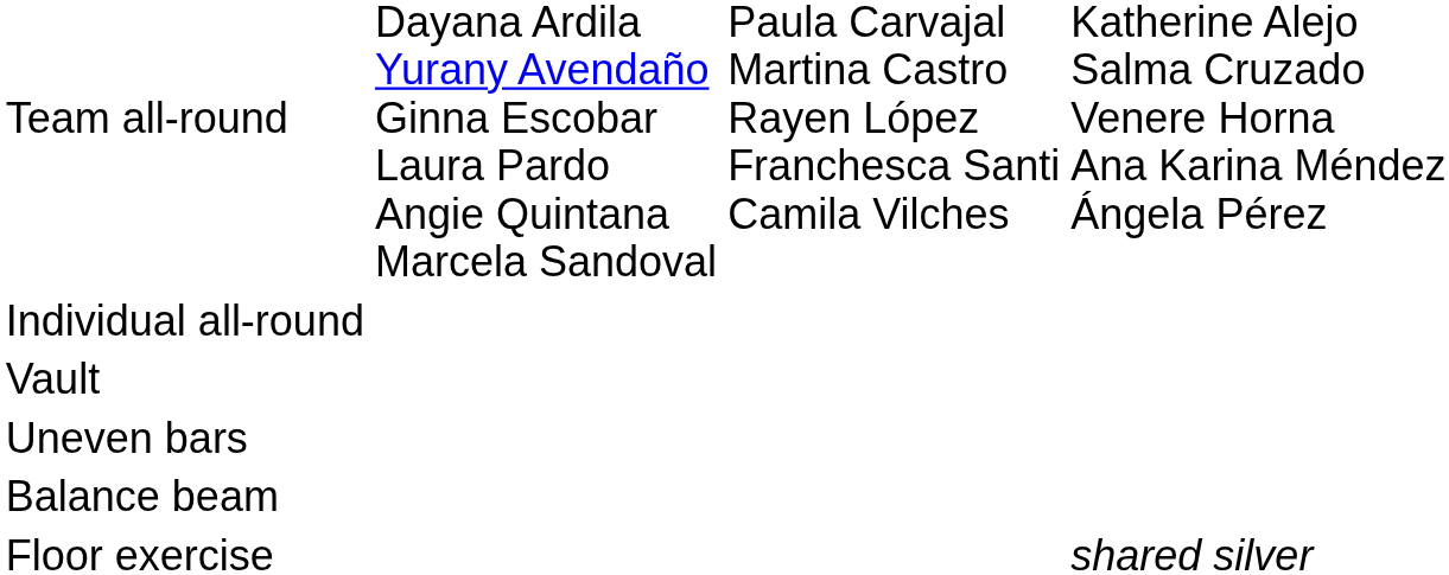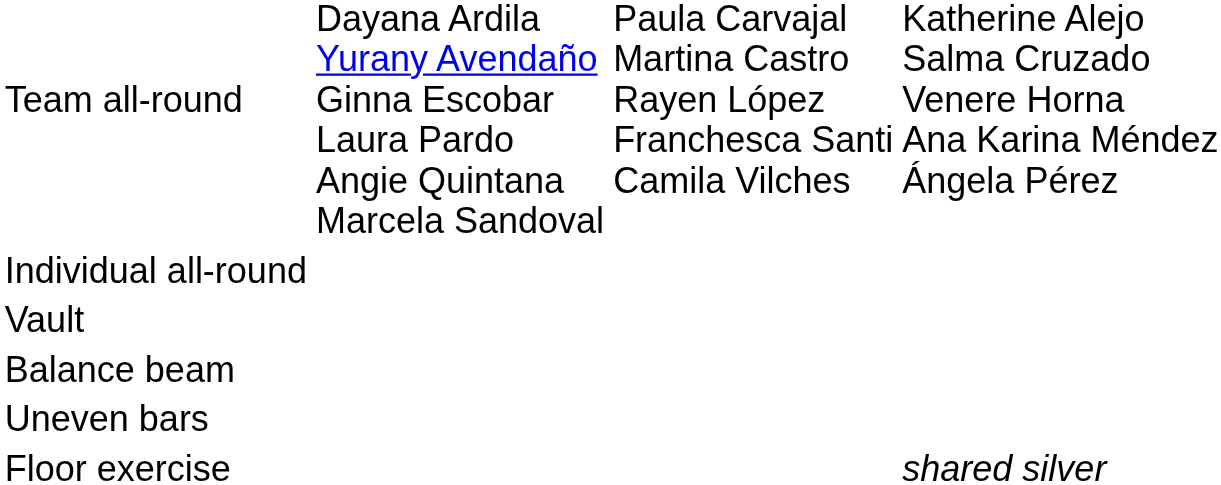rows swapped: Uneven bars <-> Balance beam
